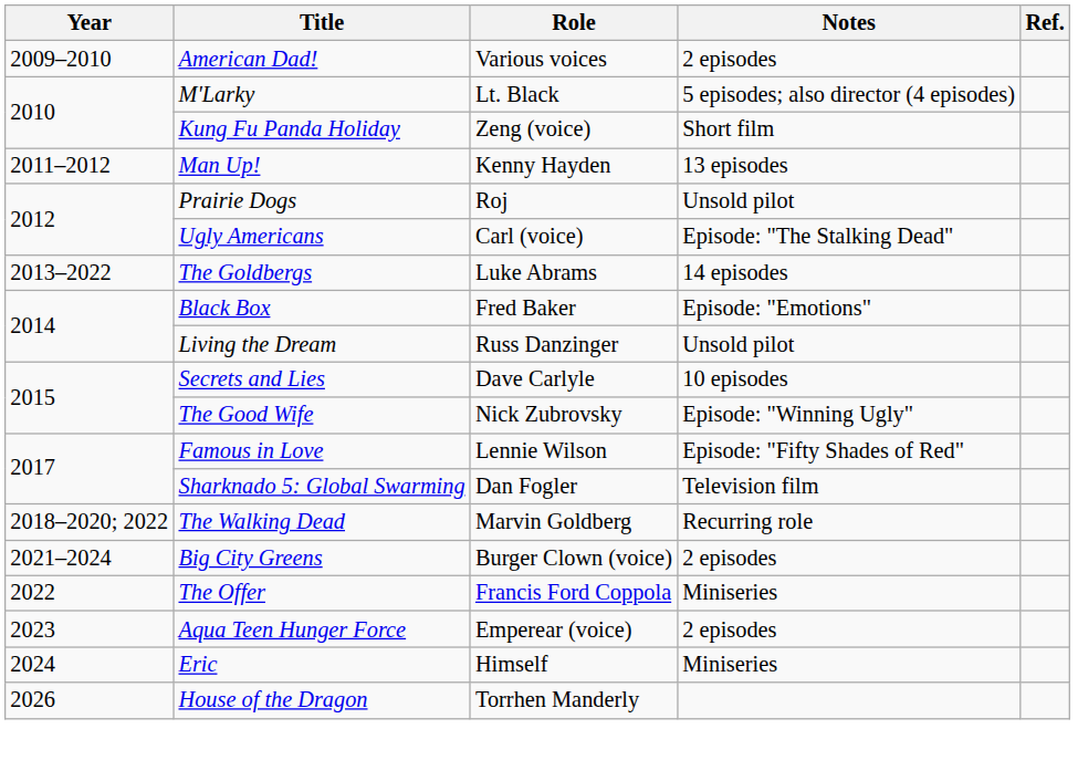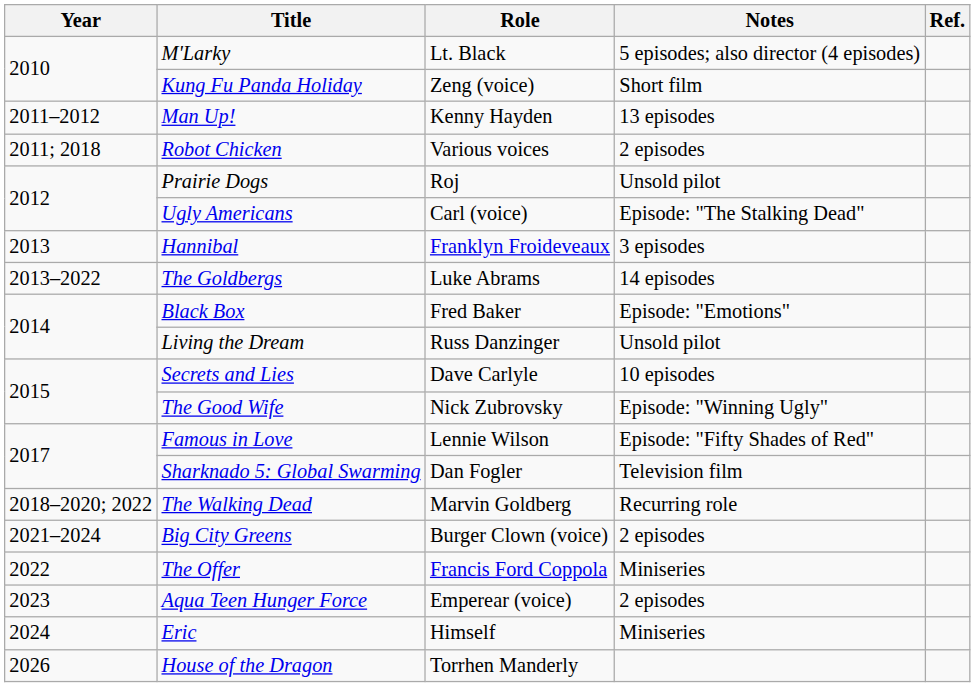- row: 2009–2010 | American Dad! | Various voices | 2 episodes
+ row: 2011; 2018 | Robot Chicken | Various voices | 2 episodes
+ row: 2013 | Hannibal | Franklyn Froideveaux | 3 episodes
